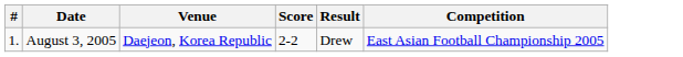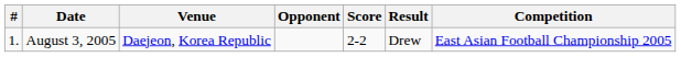+ column: Opponent
